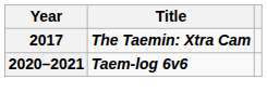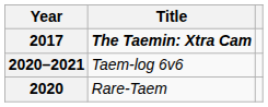2020–2021 | Title: bold -> normal
+ row: 2020 | Rare-Taem
